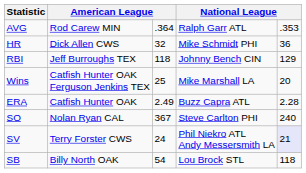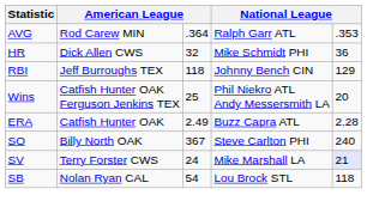Wins | column 4: Mike Marshall LA -> Phil Niekro ATL Andy Messersmith LA
SO | column 2: Nolan Ryan CAL -> Billy North OAK
SV | column 4: Phil Niekro ATL Andy Messersmith LA -> Mike Marshall LA
SB | column 2: Billy North OAK -> Nolan Ryan CAL
